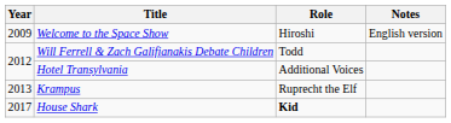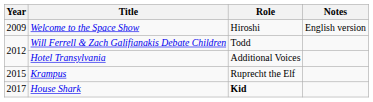Krampus | Year: 2013 -> 2015
